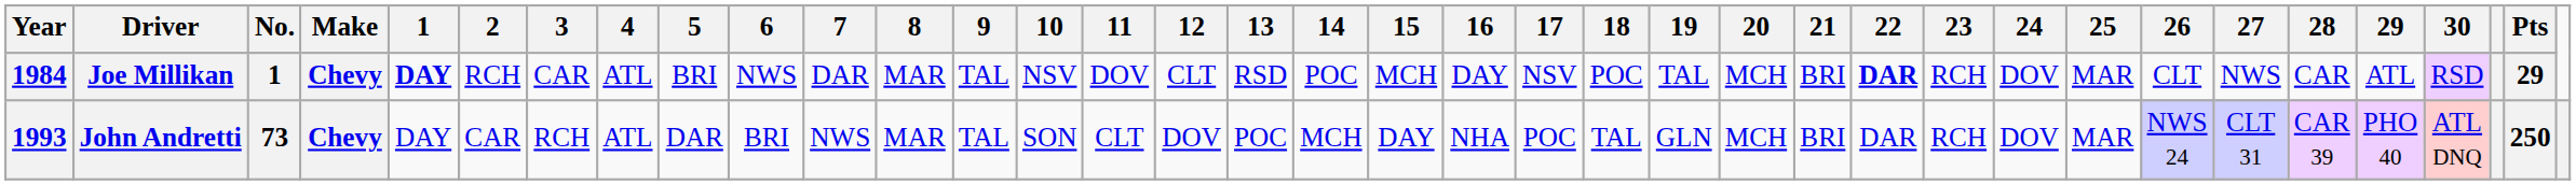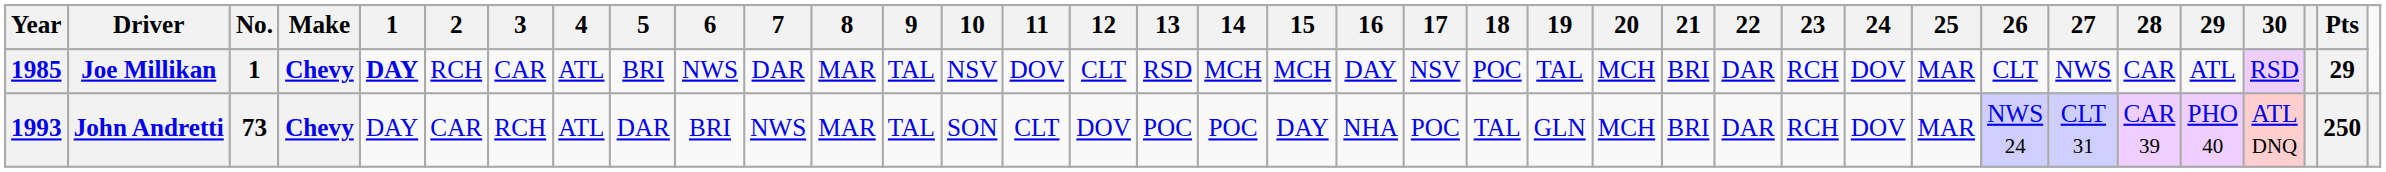Joe Millikan | Year: 1984 -> 1985
Joe Millikan | 14: POC -> MCH
Joe Millikan | 22: bold -> normal
John Andretti | 14: MCH -> POC
